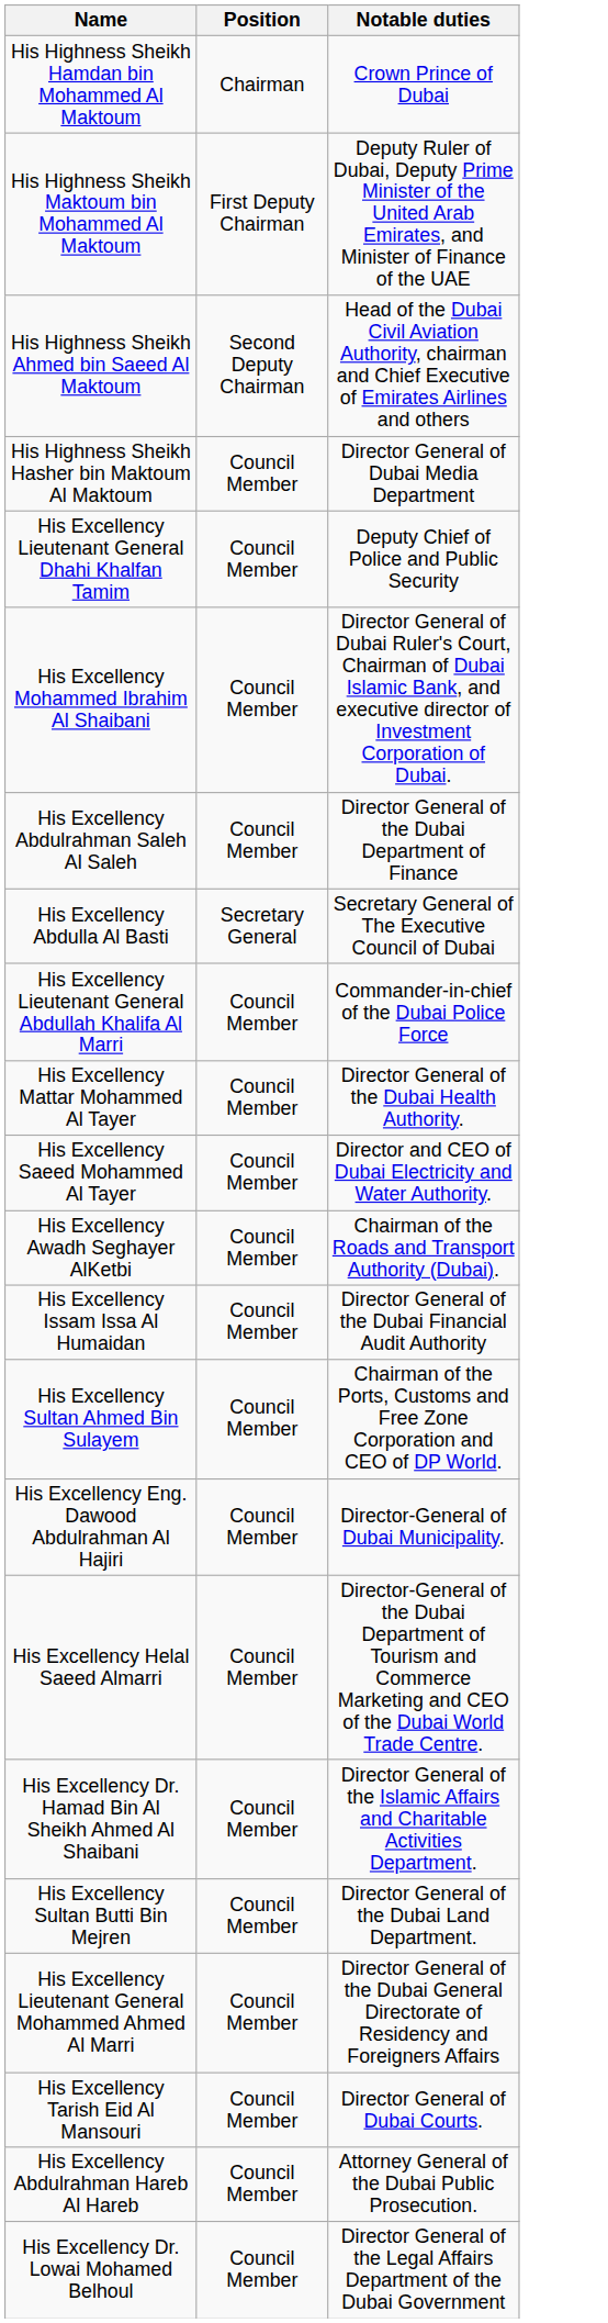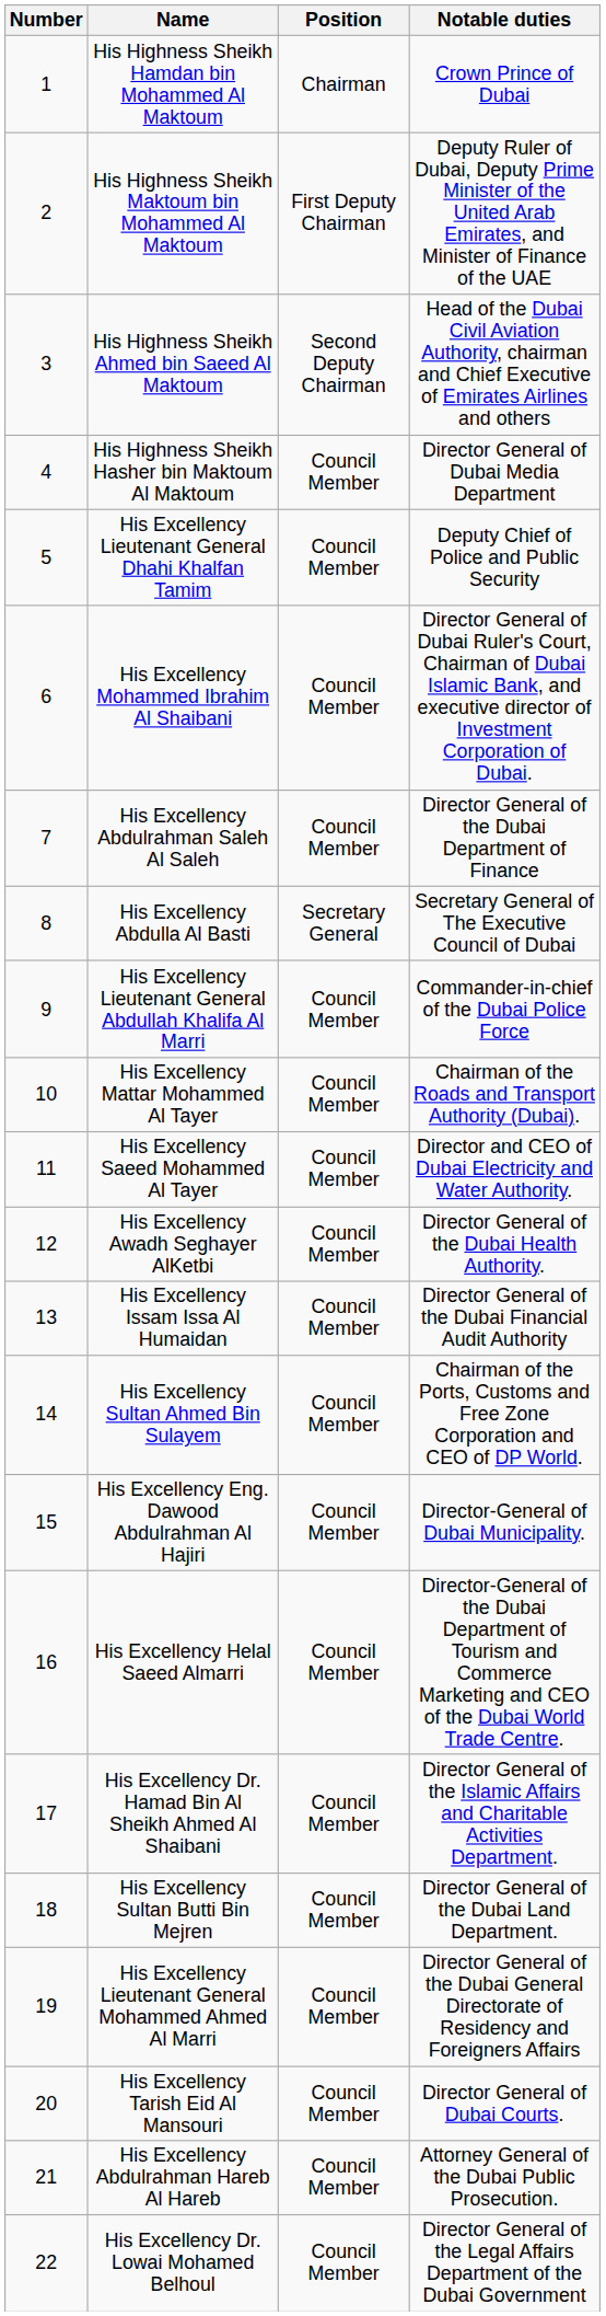+ column: Number | 1 | 2 | 3 | 4 | 5 | 6 | 7 | 8 | 9 | 10 | 11 | 12 | 13 | 14 | 15 | 16 | 17 | 18 | 19 | 20 | 21 | 22
His Excellency Mattar Mohammed Al Tayer | Notable duties: Director General of the Dubai Health Authority. -> Chairman of the Roads and Transport Authority (Dubai).
His Excellency Awadh Seghayer AlKetbi | Notable duties: Chairman of the Roads and Transport Authority (Dubai). -> Director General of the Dubai Health Authority.
